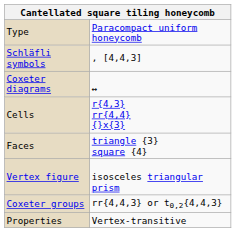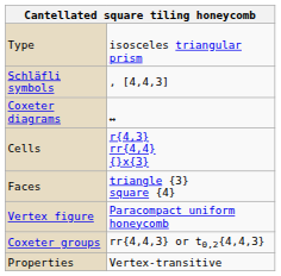Type | column 2: Paracompact uniform honeycomb -> isosceles triangular prism
Vertex figure | column 2: isosceles triangular prism -> Paracompact uniform honeycomb
